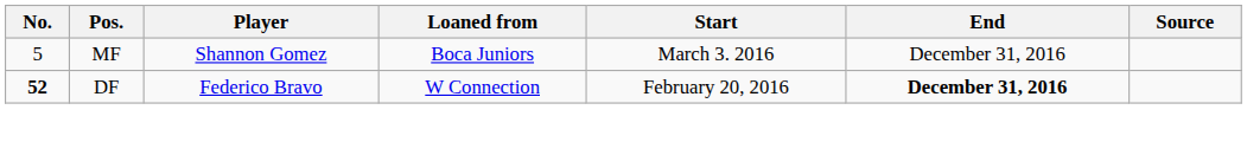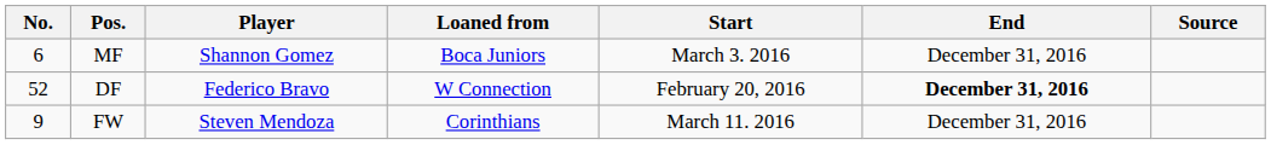MF | No.: 5 -> 6
DF | No.: bold -> normal
+ row: 9 | FW | Steven Mendoza | Corinthians | March 11. 2016 | December 31, 2016
